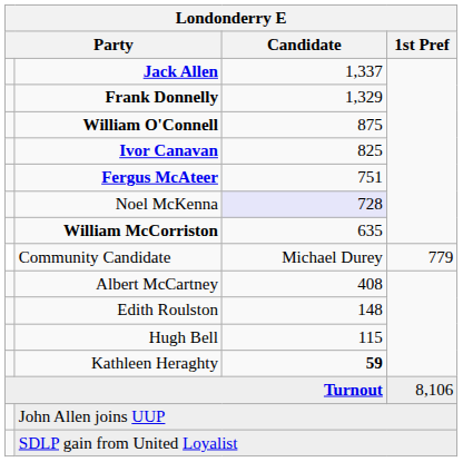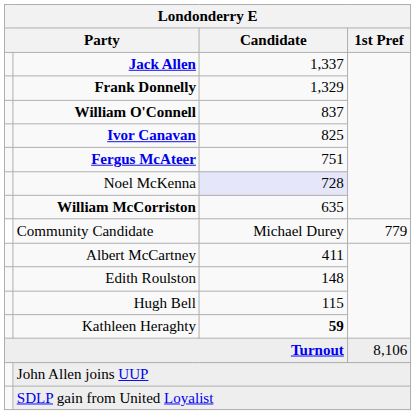William O'Connell | Candidate: 875 -> 837
Albert McCartney | Candidate: 408 -> 411
